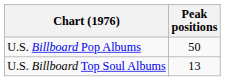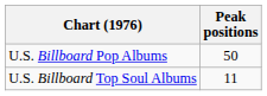U.S. Billboard Top Soul Albums | Peak positions: 13 -> 11
